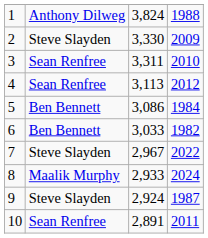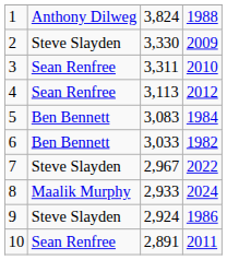5 | column 3: 3,086 -> 3,083
9 | column 4: 1987 -> 1986
